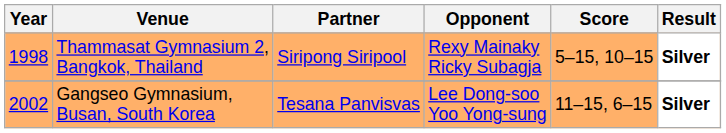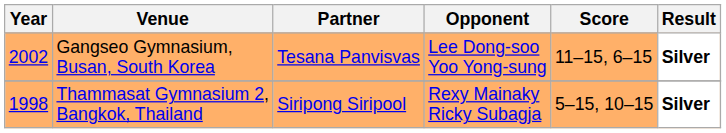rows swapped: Gangseo Gymnasium, Busan, South Korea <-> Thammasat Gymnasium 2, Bangkok, Thailand
